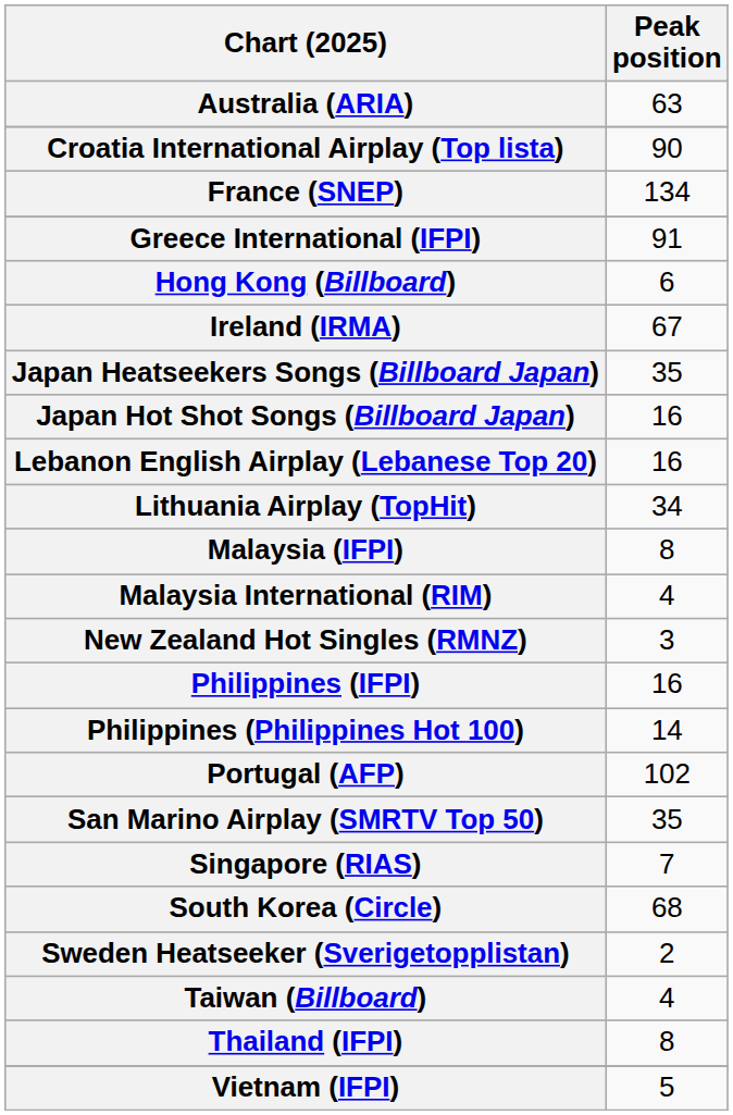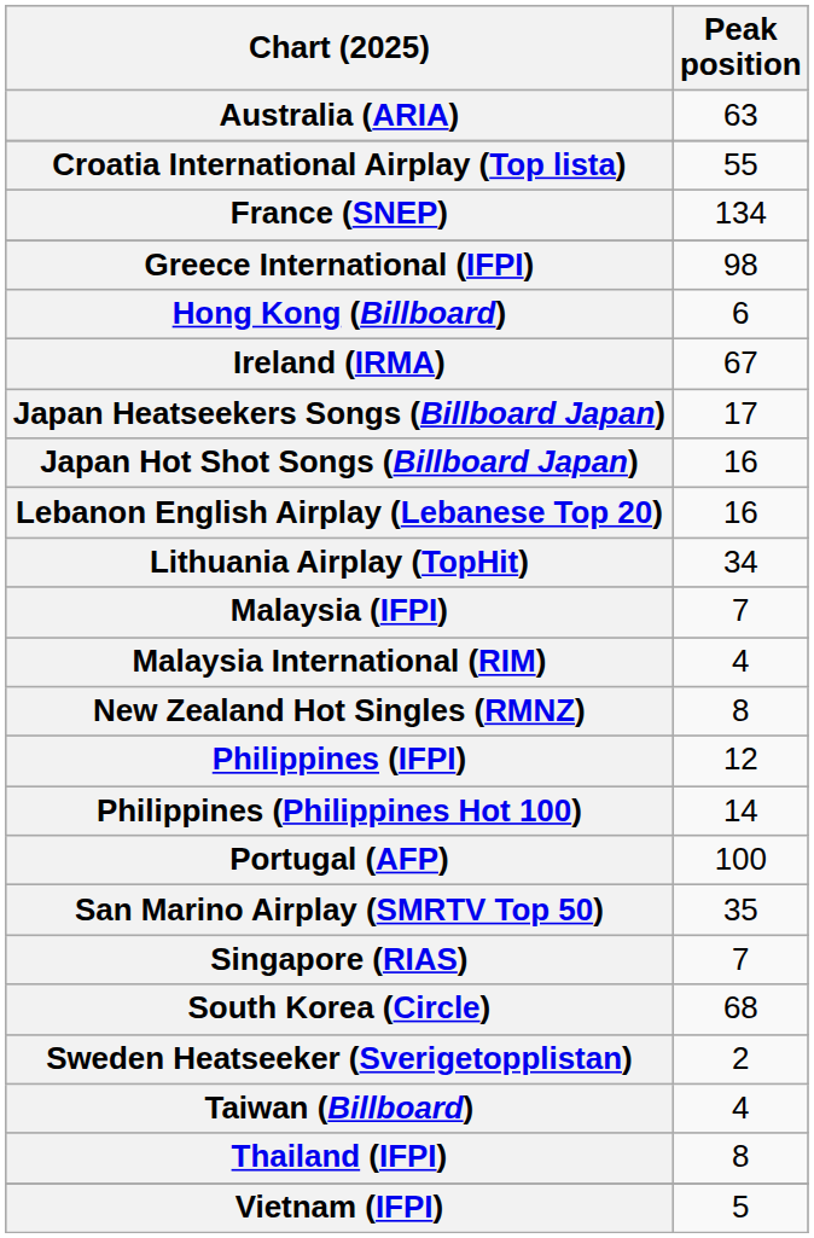Croatia International Airplay (Top lista) | Peak position: 90 -> 55
Greece International (IFPI) | Peak position: 91 -> 98
Japan Heatseekers Songs (Billboard Japan) | Peak position: 35 -> 17
Malaysia (IFPI) | Peak position: 8 -> 7
New Zealand Hot Singles (RMNZ) | Peak position: 3 -> 8
Philippines (IFPI) | Peak position: 16 -> 12
Portugal (AFP) | Peak position: 102 -> 100
